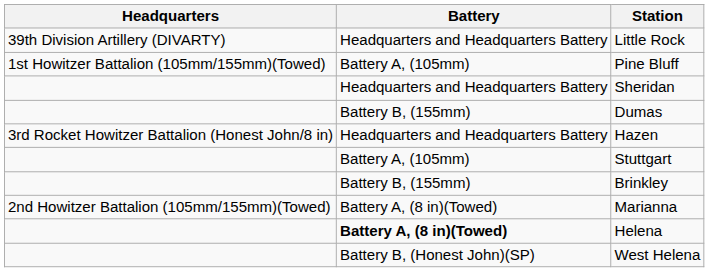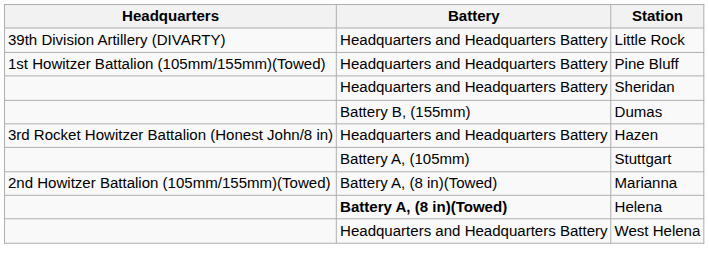Pine Bluff | Battery: Battery A, (105mm) -> Headquarters and Headquarters Battery
- row: Battery B, (155mm) | Brinkley
West Helena | Battery: Battery B, (Honest John)(SP) -> Headquarters and Headquarters Battery
